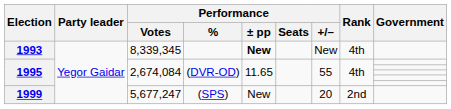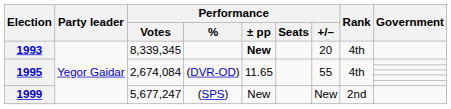1993 | Performance / +/–: New -> 20
1999 | Performance / +/–: 20 -> New
